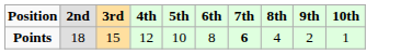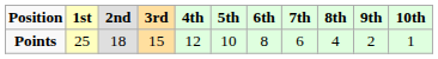+ column: 1st | 25
Points | 7th: bold -> normal
